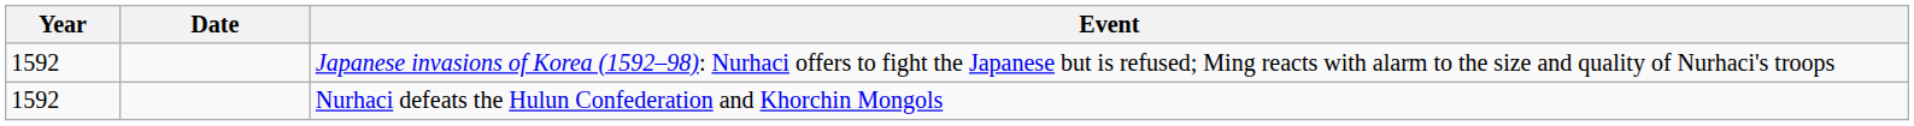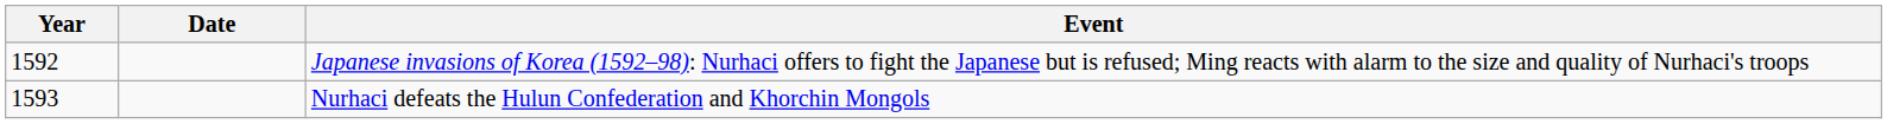Nurhaci defeats the Hulun Confederation and Khorchin Mongols | Year: 1592 -> 1593
